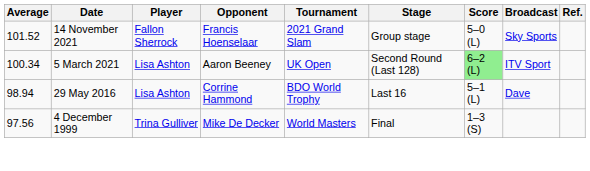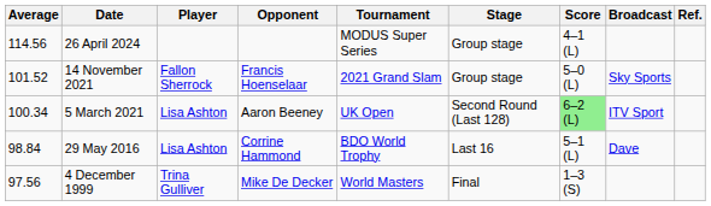+ row: 114.56 | 26 April 2024 | MODUS Super Series | Group stage | 4–1 (L)
29 May 2016 | Average: 98.94 -> 98.84
